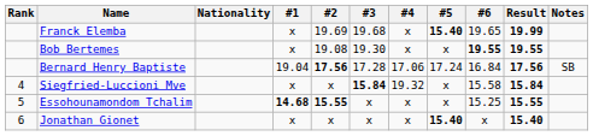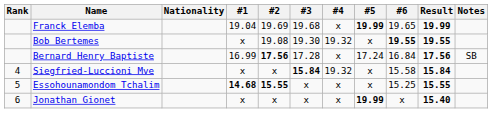Franck Elemba | #1: x -> 19.04
Franck Elemba | #5: 15.40 -> 19.99
Bob Bertemes | #4: x -> 19.32
Bernard Henry Baptiste | #1: 19.04 -> 16.99
Bernard Henry Baptiste | #4: 17.06 -> x
Jonathan Gionet | #5: 15.40 -> 19.99
